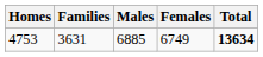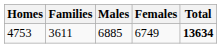4753 | Families: 3631 -> 3611
